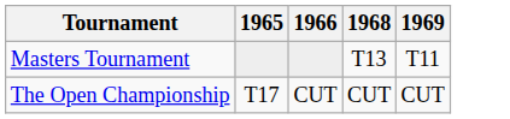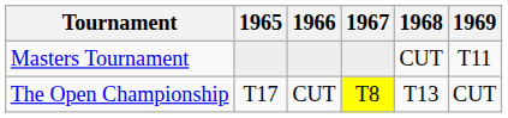+ column: 1967 | T8
Masters Tournament | 1968: T13 -> CUT
The Open Championship | 1968: CUT -> T13
